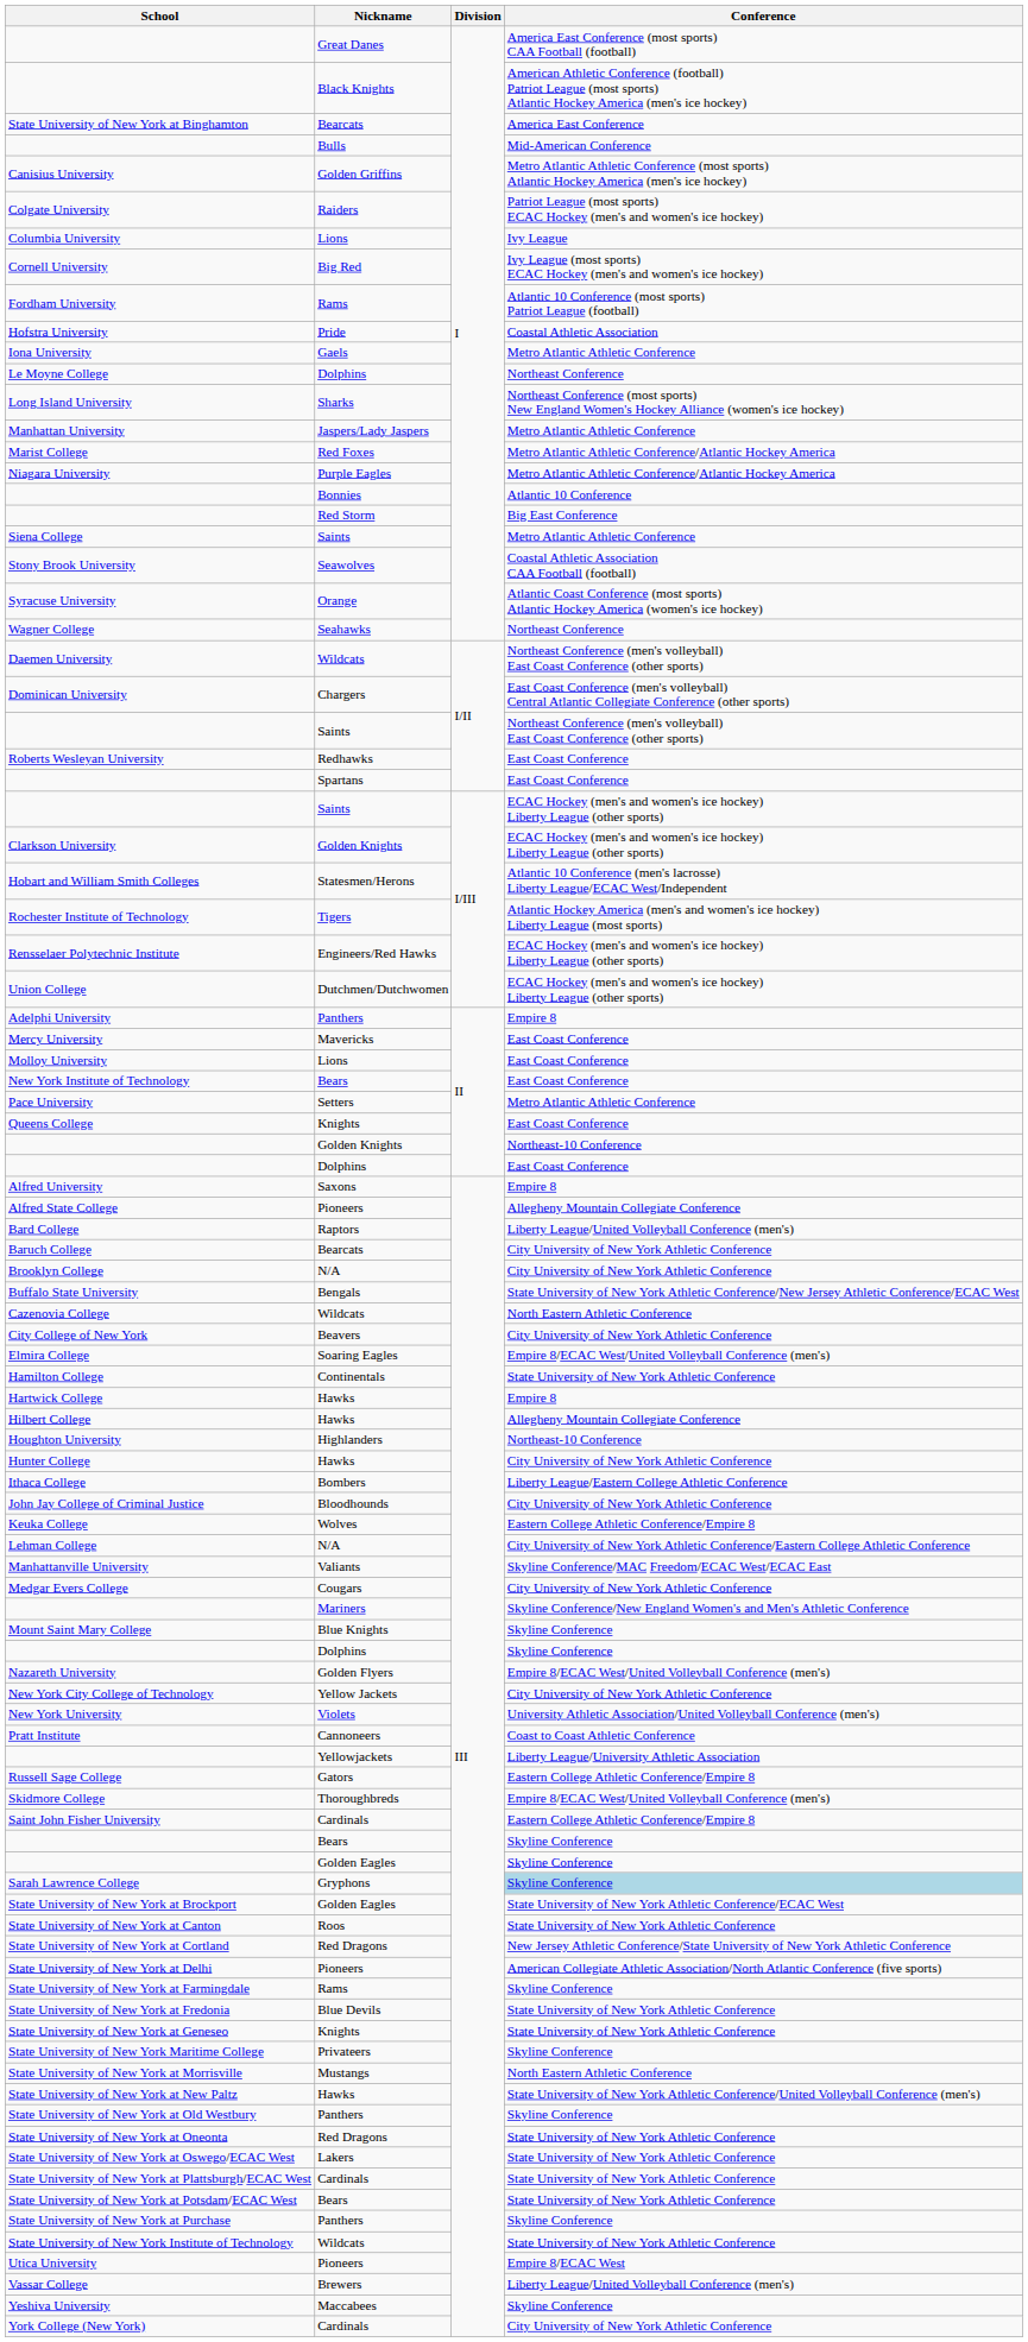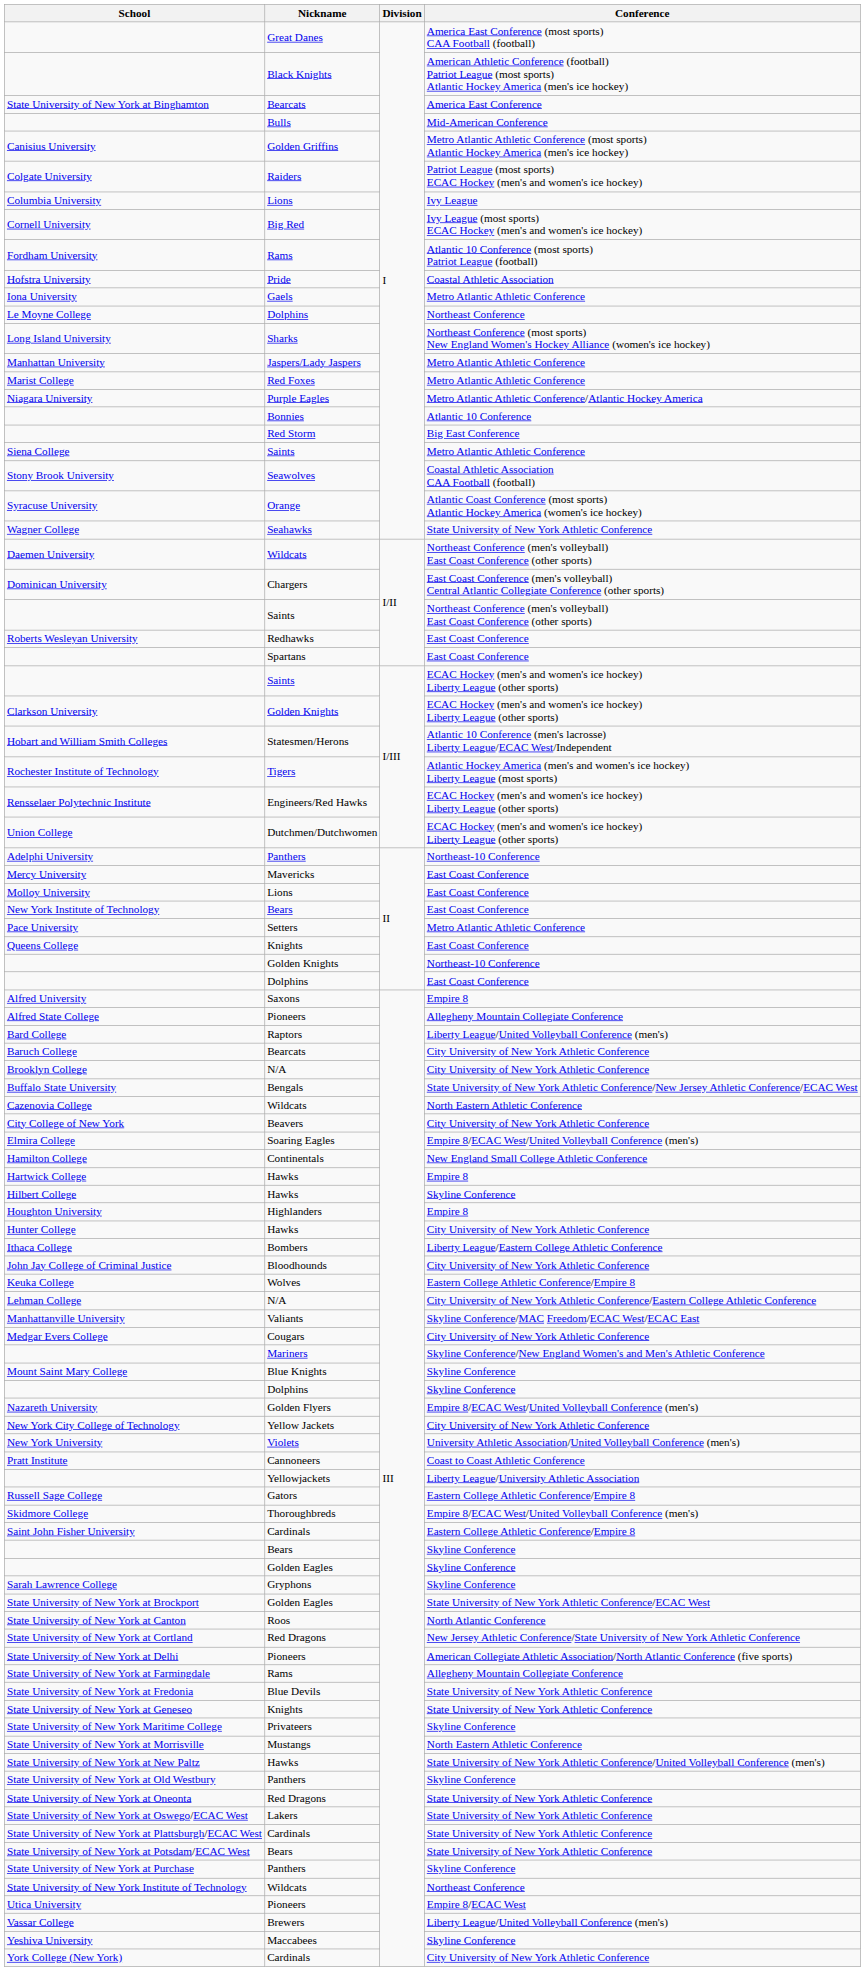Marist College | Conference: Metro Atlantic Athletic Conference/Atlantic Hockey America -> Metro Atlantic Athletic Conference
Wagner College | Conference: Northeast Conference -> State University of New York Athletic Conference
Adelphi University | Conference: Empire 8 -> Northeast-10 Conference
Hamilton College | Conference: State University of New York Athletic Conference -> New England Small College Athletic Conference
Hilbert College | Conference: Allegheny Mountain Collegiate Conference -> Skyline Conference
Houghton University | Conference: Northeast-10 Conference -> Empire 8
Sarah Lawrence College | Conference: lightblue background -> no background
State University of New York at Canton | Conference: State University of New York Athletic Conference -> North Atlantic Conference
State University of New York at Farmingdale | Conference: Skyline Conference -> Allegheny Mountain Collegiate Conference
State University of New York Institute of Technology | Conference: State University of New York Athletic Conference -> Northeast Conference
